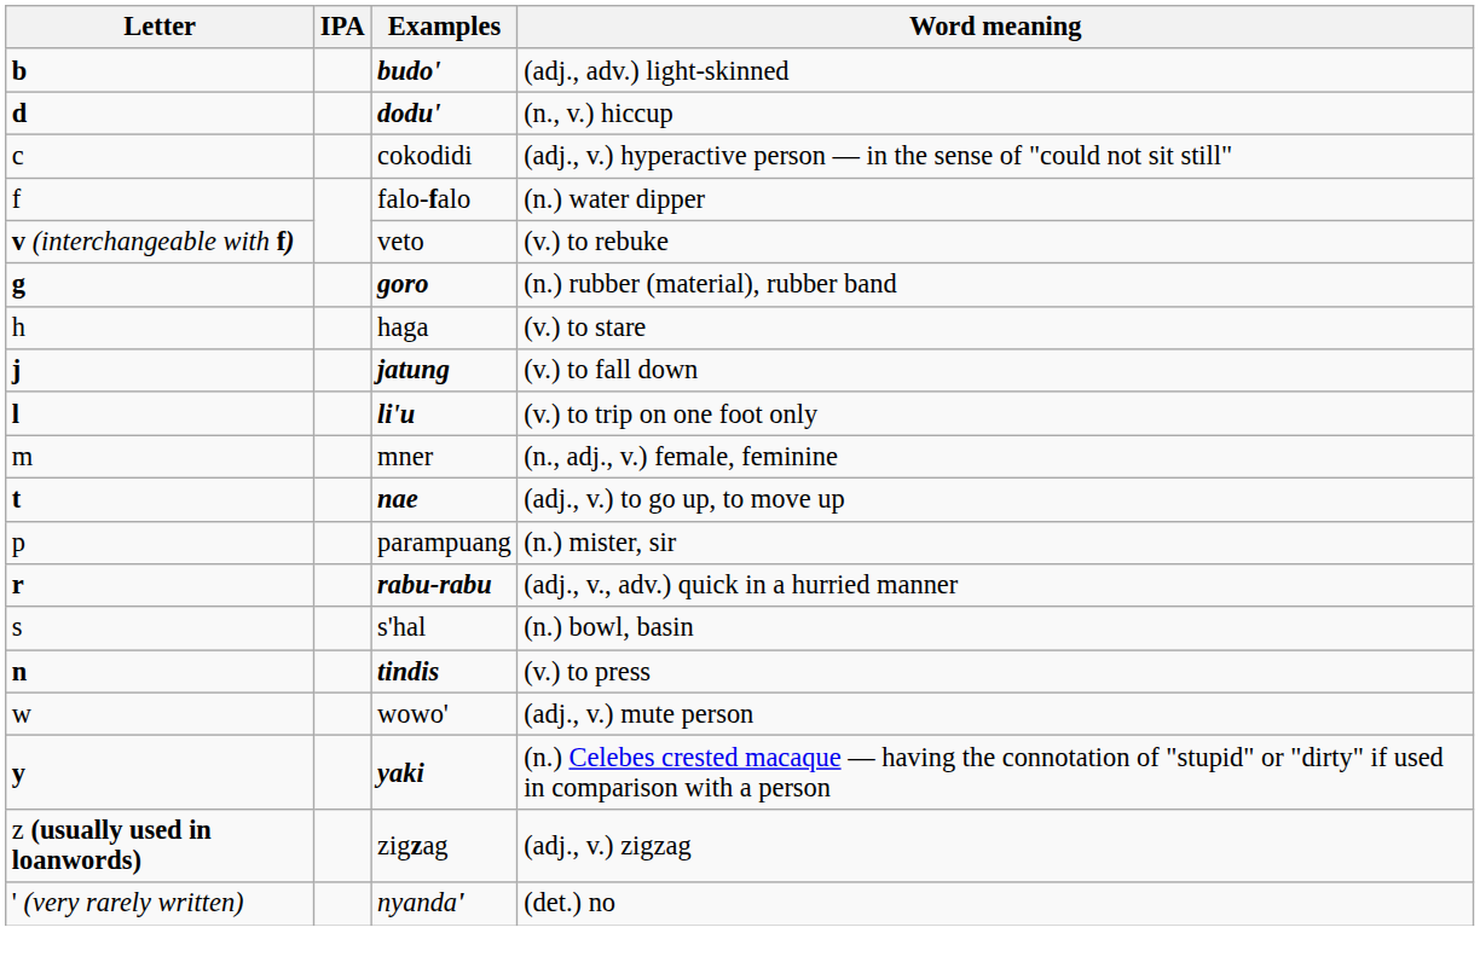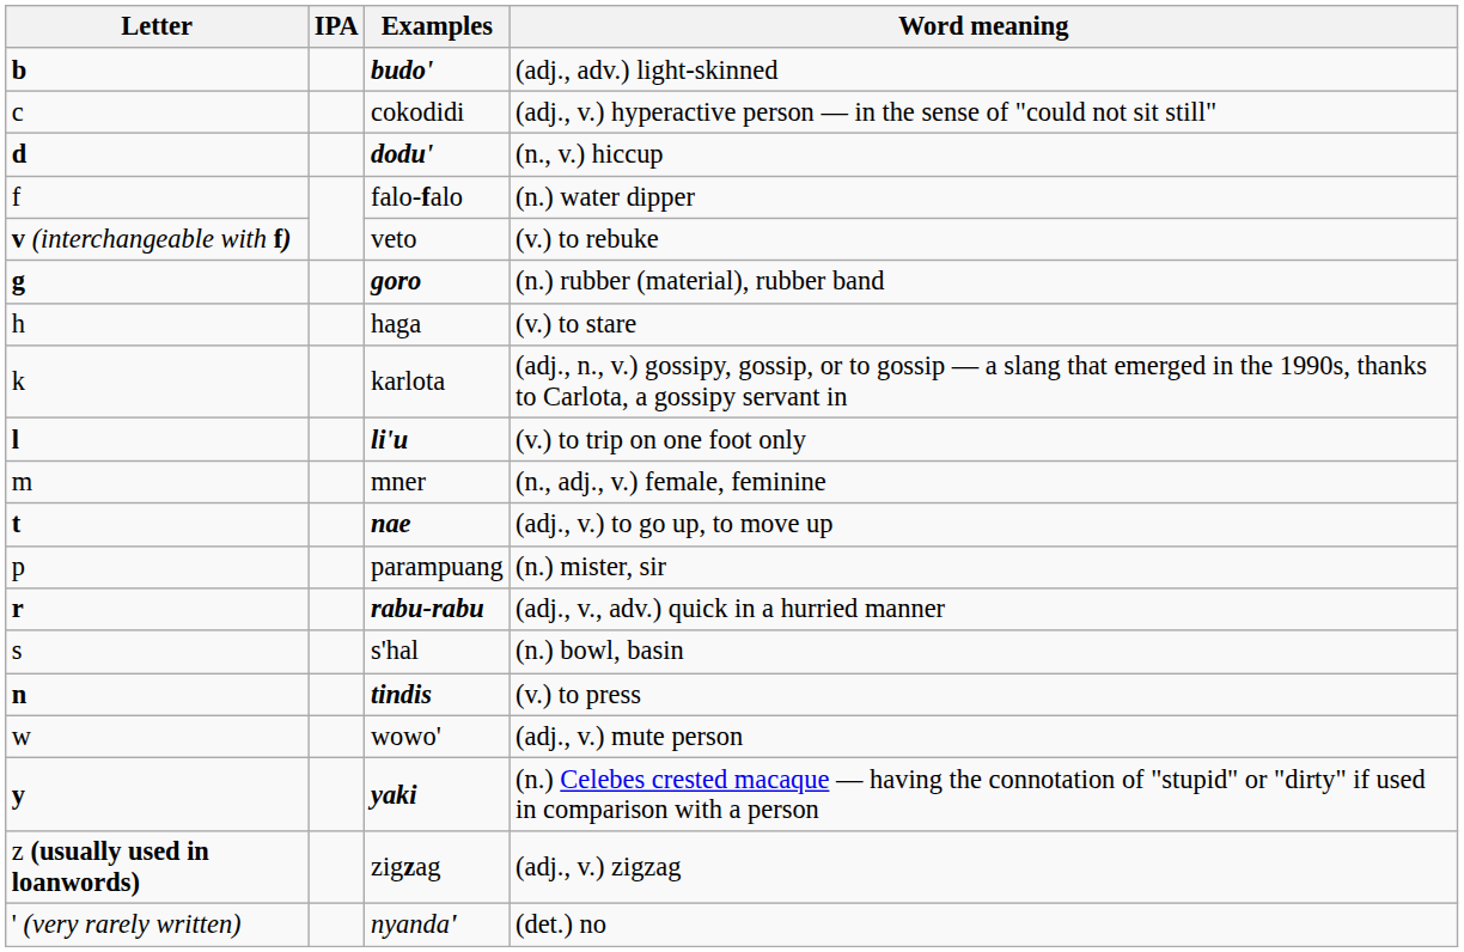rows swapped: cokodidi <-> dodu'
- row: j | jatung | (v.) to fall down
+ row: k | karlota | (adj., n., v.) gossipy, gossip, or to gossip — a slang that emerged in the 1990s, thanks to Carlota, a gossipy servant in
